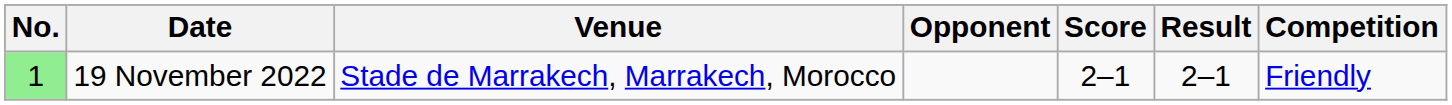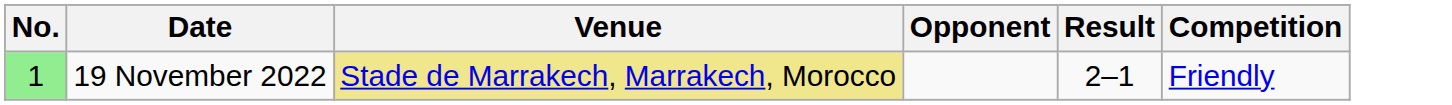- column: Score | 2–1
19 November 2022 | Venue: no background -> khaki background
